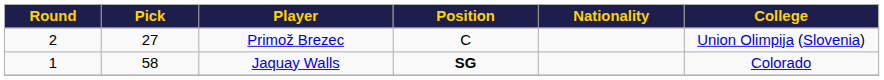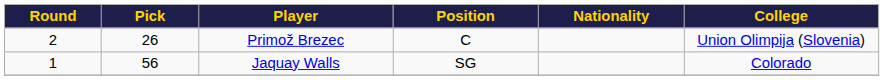Primož Brezec | Pick: 27 -> 26
Jaquay Walls | Pick: 58 -> 56
Jaquay Walls | Position: bold -> normal
